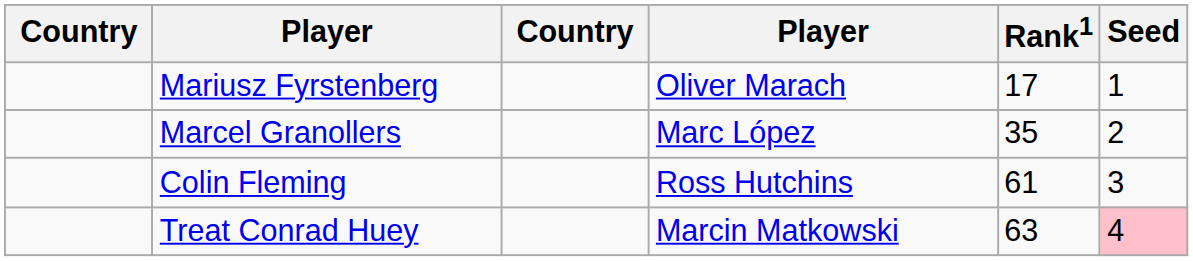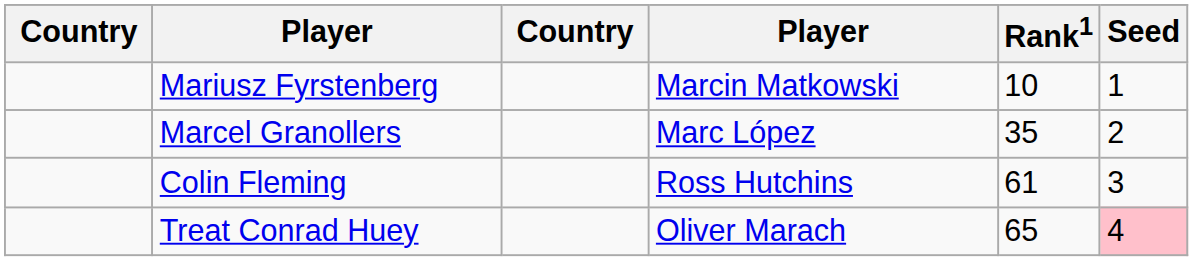Mariusz Fyrstenberg | column 4: Oliver Marach -> Marcin Matkowski
Mariusz Fyrstenberg | Rank1: 17 -> 10
Treat Conrad Huey | column 4: Marcin Matkowski -> Oliver Marach
Treat Conrad Huey | Rank1: 63 -> 65
